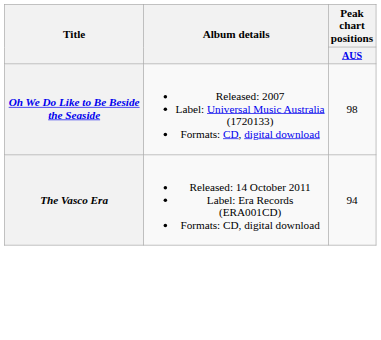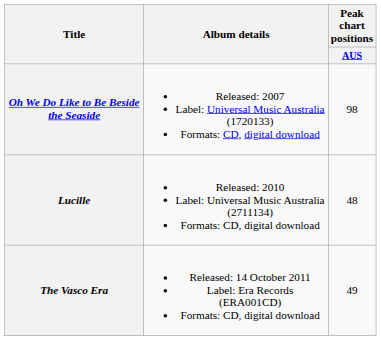+ row: Lucille | Released: 2010 Label: Universal Music Australia (2711134) Formats: CD, digital download | 48
The Vasco Era | Peak chart positions / AUS: 94 -> 49
